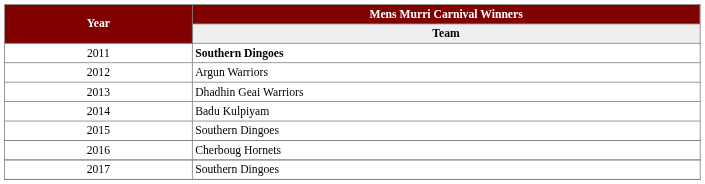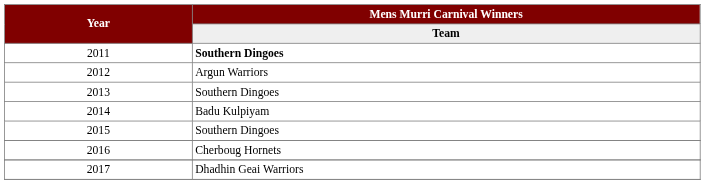2013 | Mens Murri Carnival Winners / Team: Dhadhin Geai Warriors -> Southern Dingoes
2017 | Mens Murri Carnival Winners / Team: Southern Dingoes -> Dhadhin Geai Warriors
